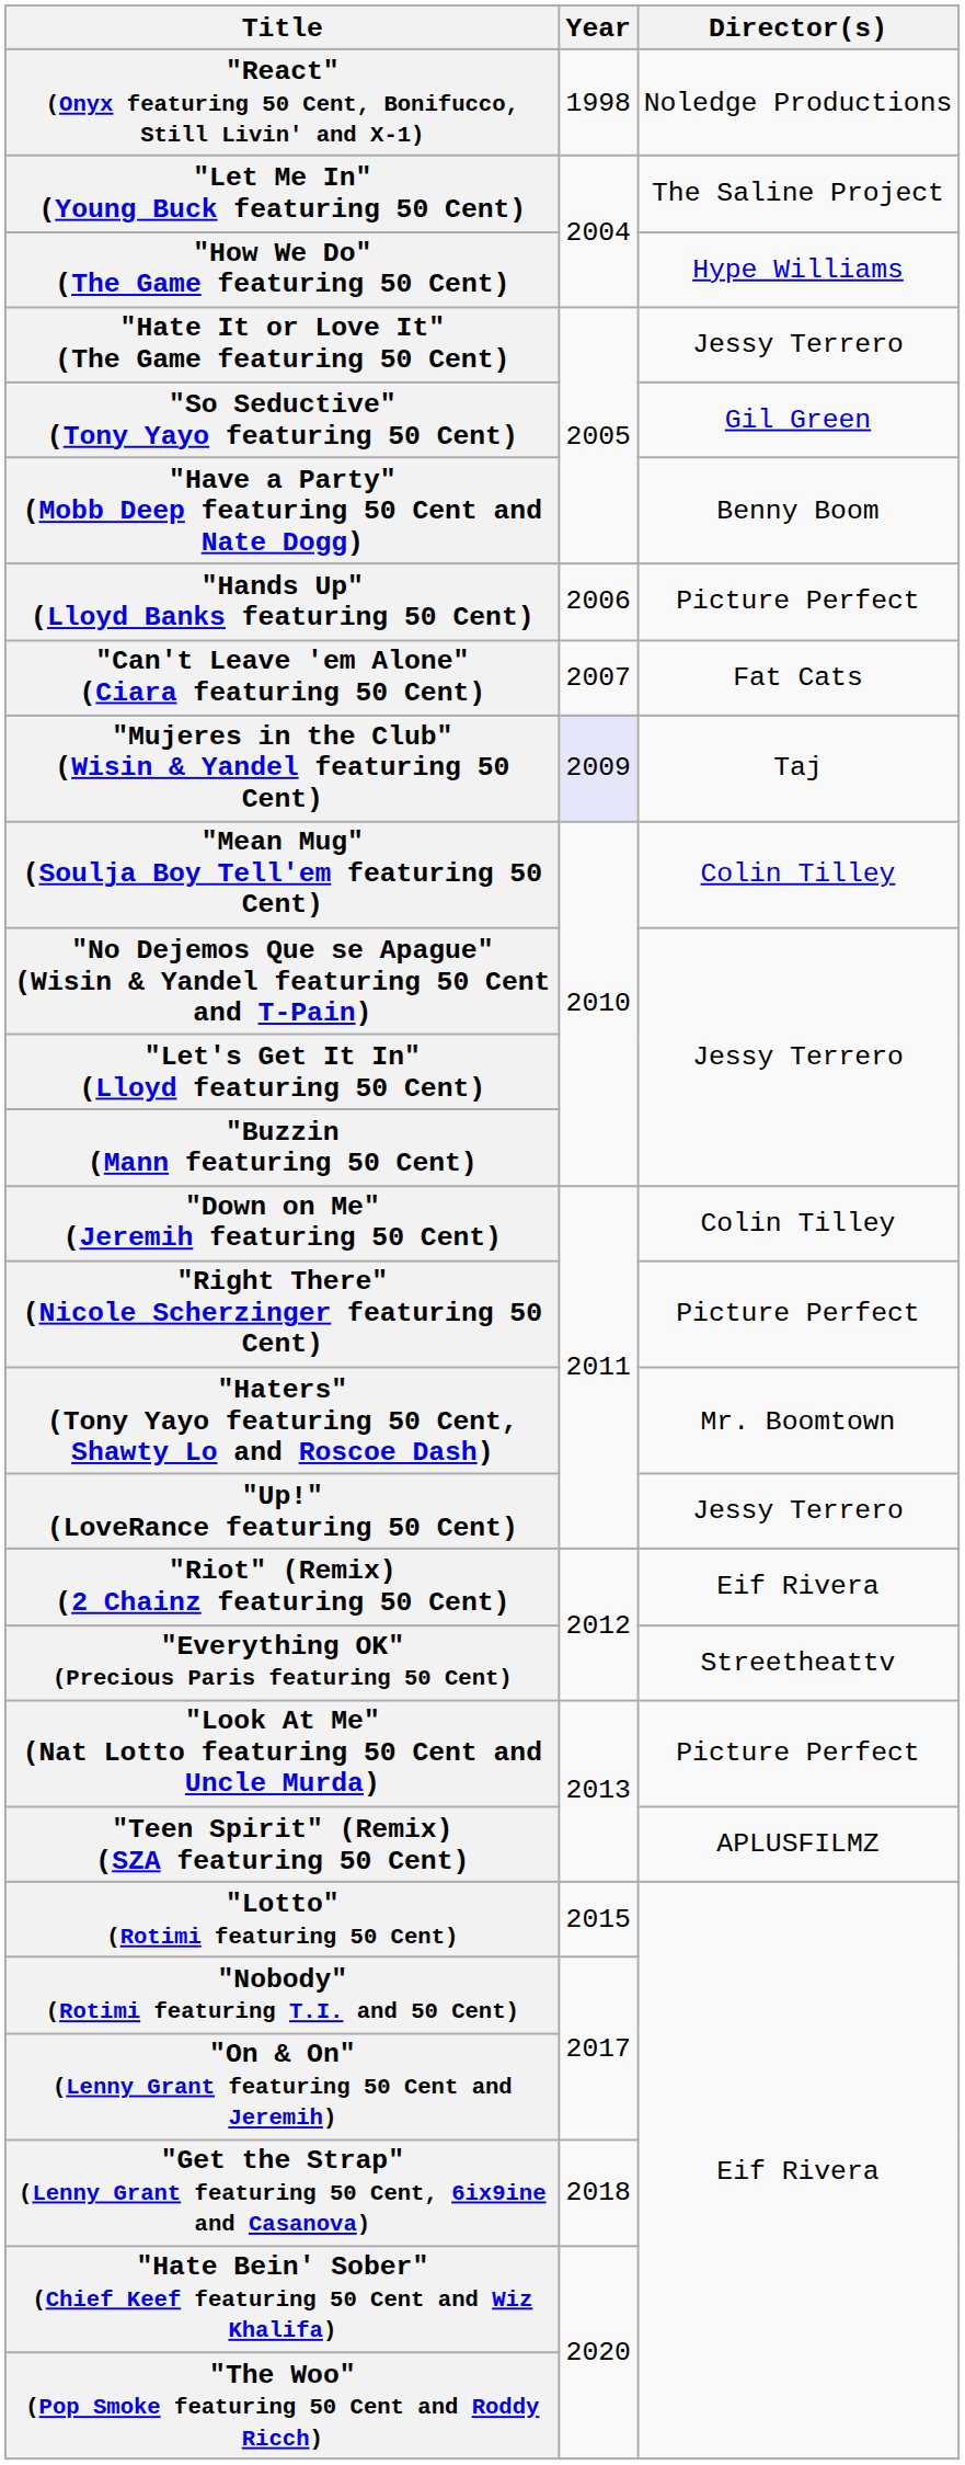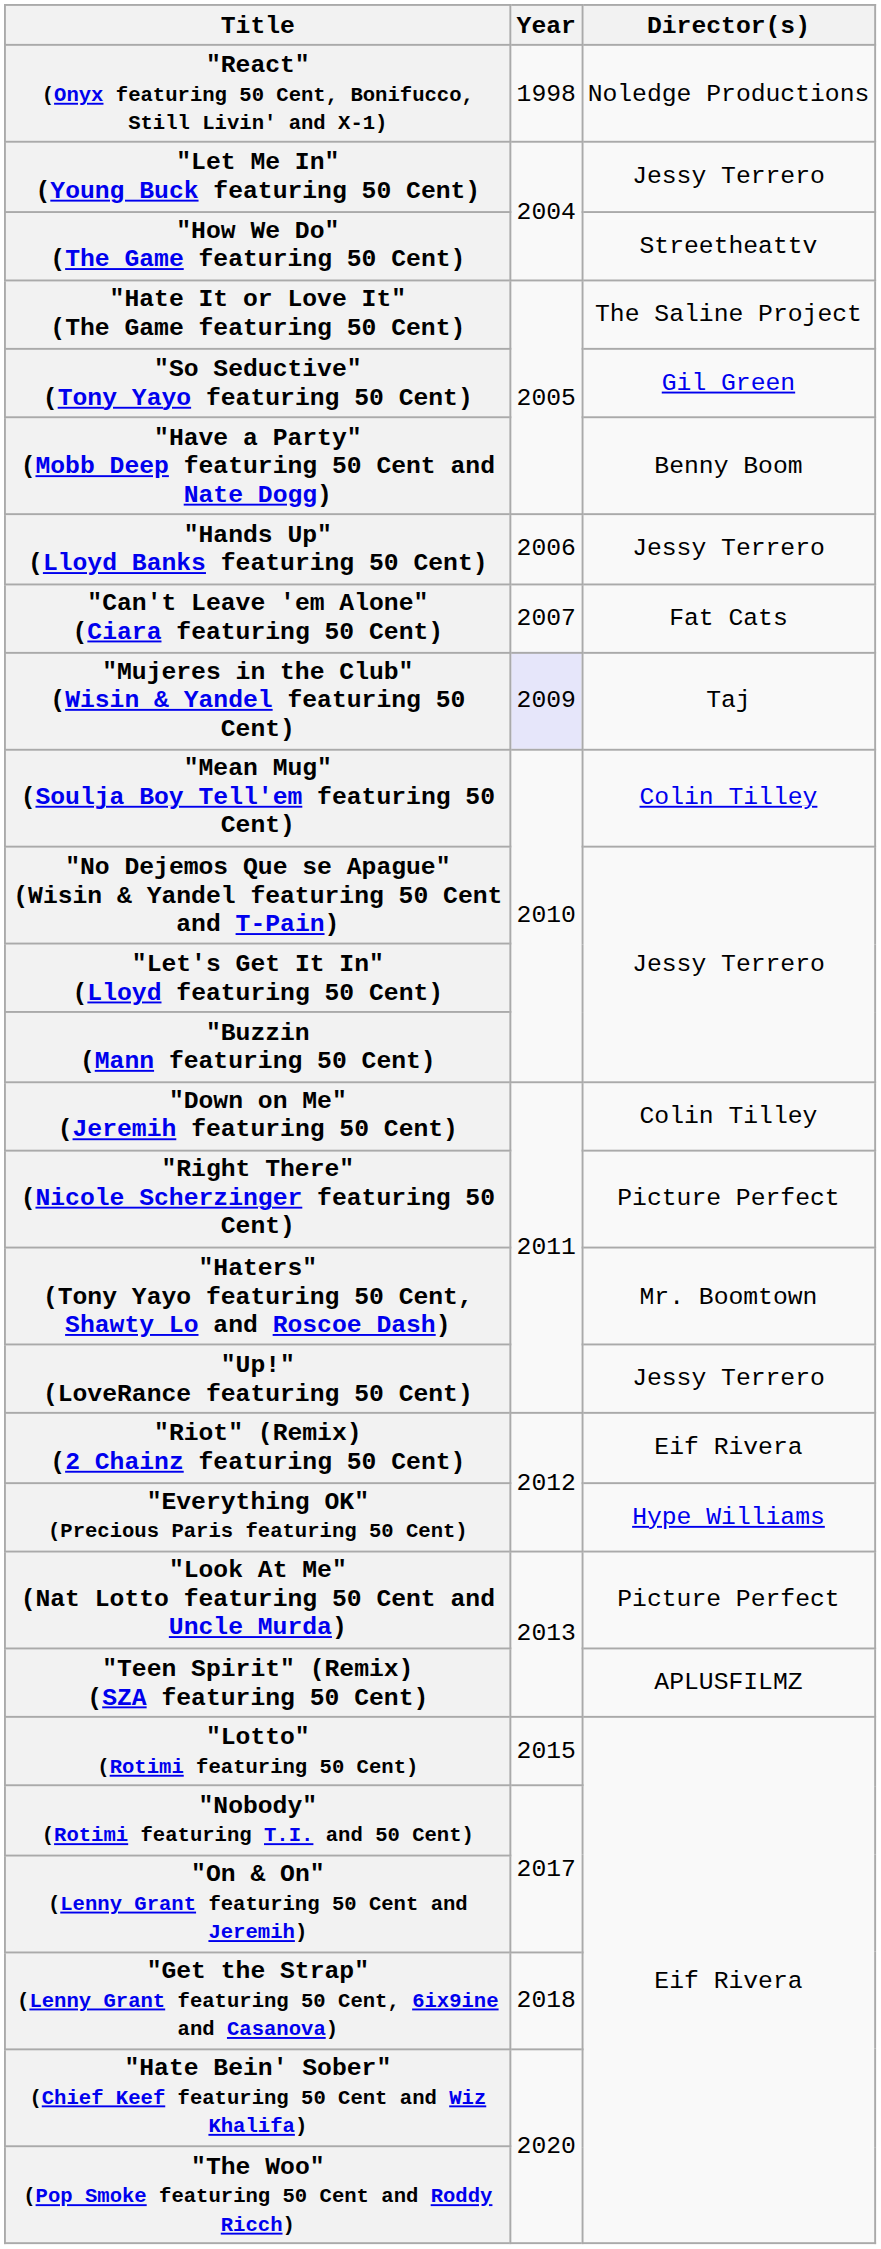"Let Me In" (Young Buck featuring 50 Cent) | Director(s): The Saline Project -> Jessy Terrero
"How We Do" (The Game featuring 50 Cent) | Director(s): Hype Williams -> Streetheattv
"Hate It or Love It" (The Game featuring 50 Cent) | Director(s): Jessy Terrero -> The Saline Project
"Hands Up" (Lloyd Banks featuring 50 Cent) | Director(s): Picture Perfect -> Jessy Terrero
"Everything OK" (Precious Paris featuring 50 Cent) | Director(s): Streetheattv -> Hype Williams
